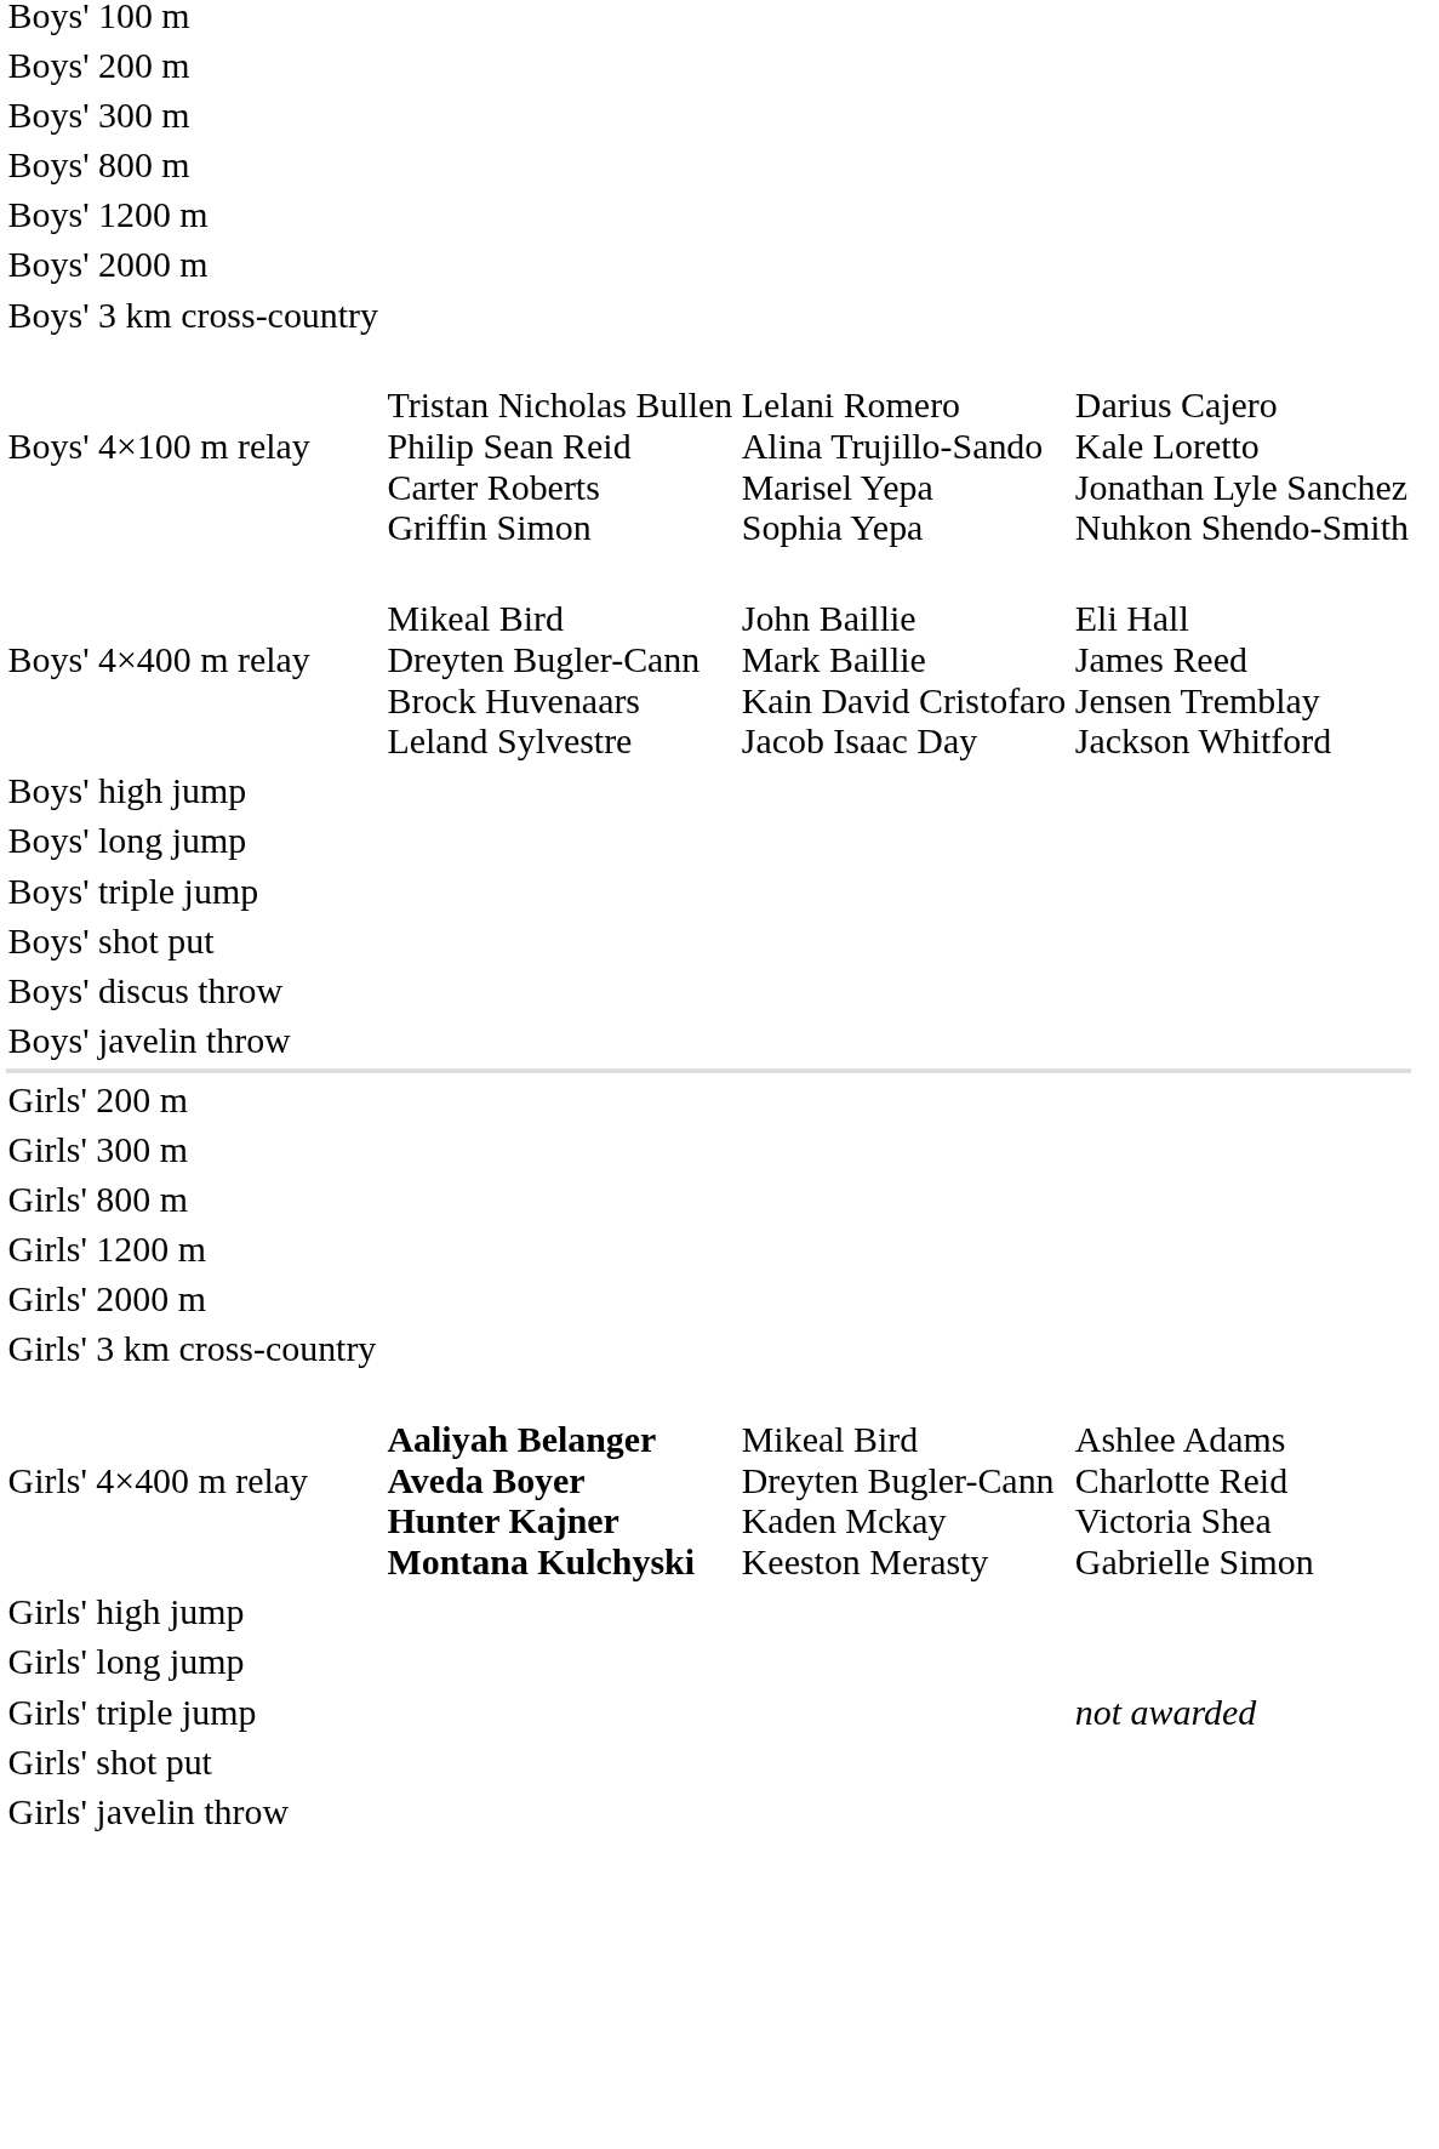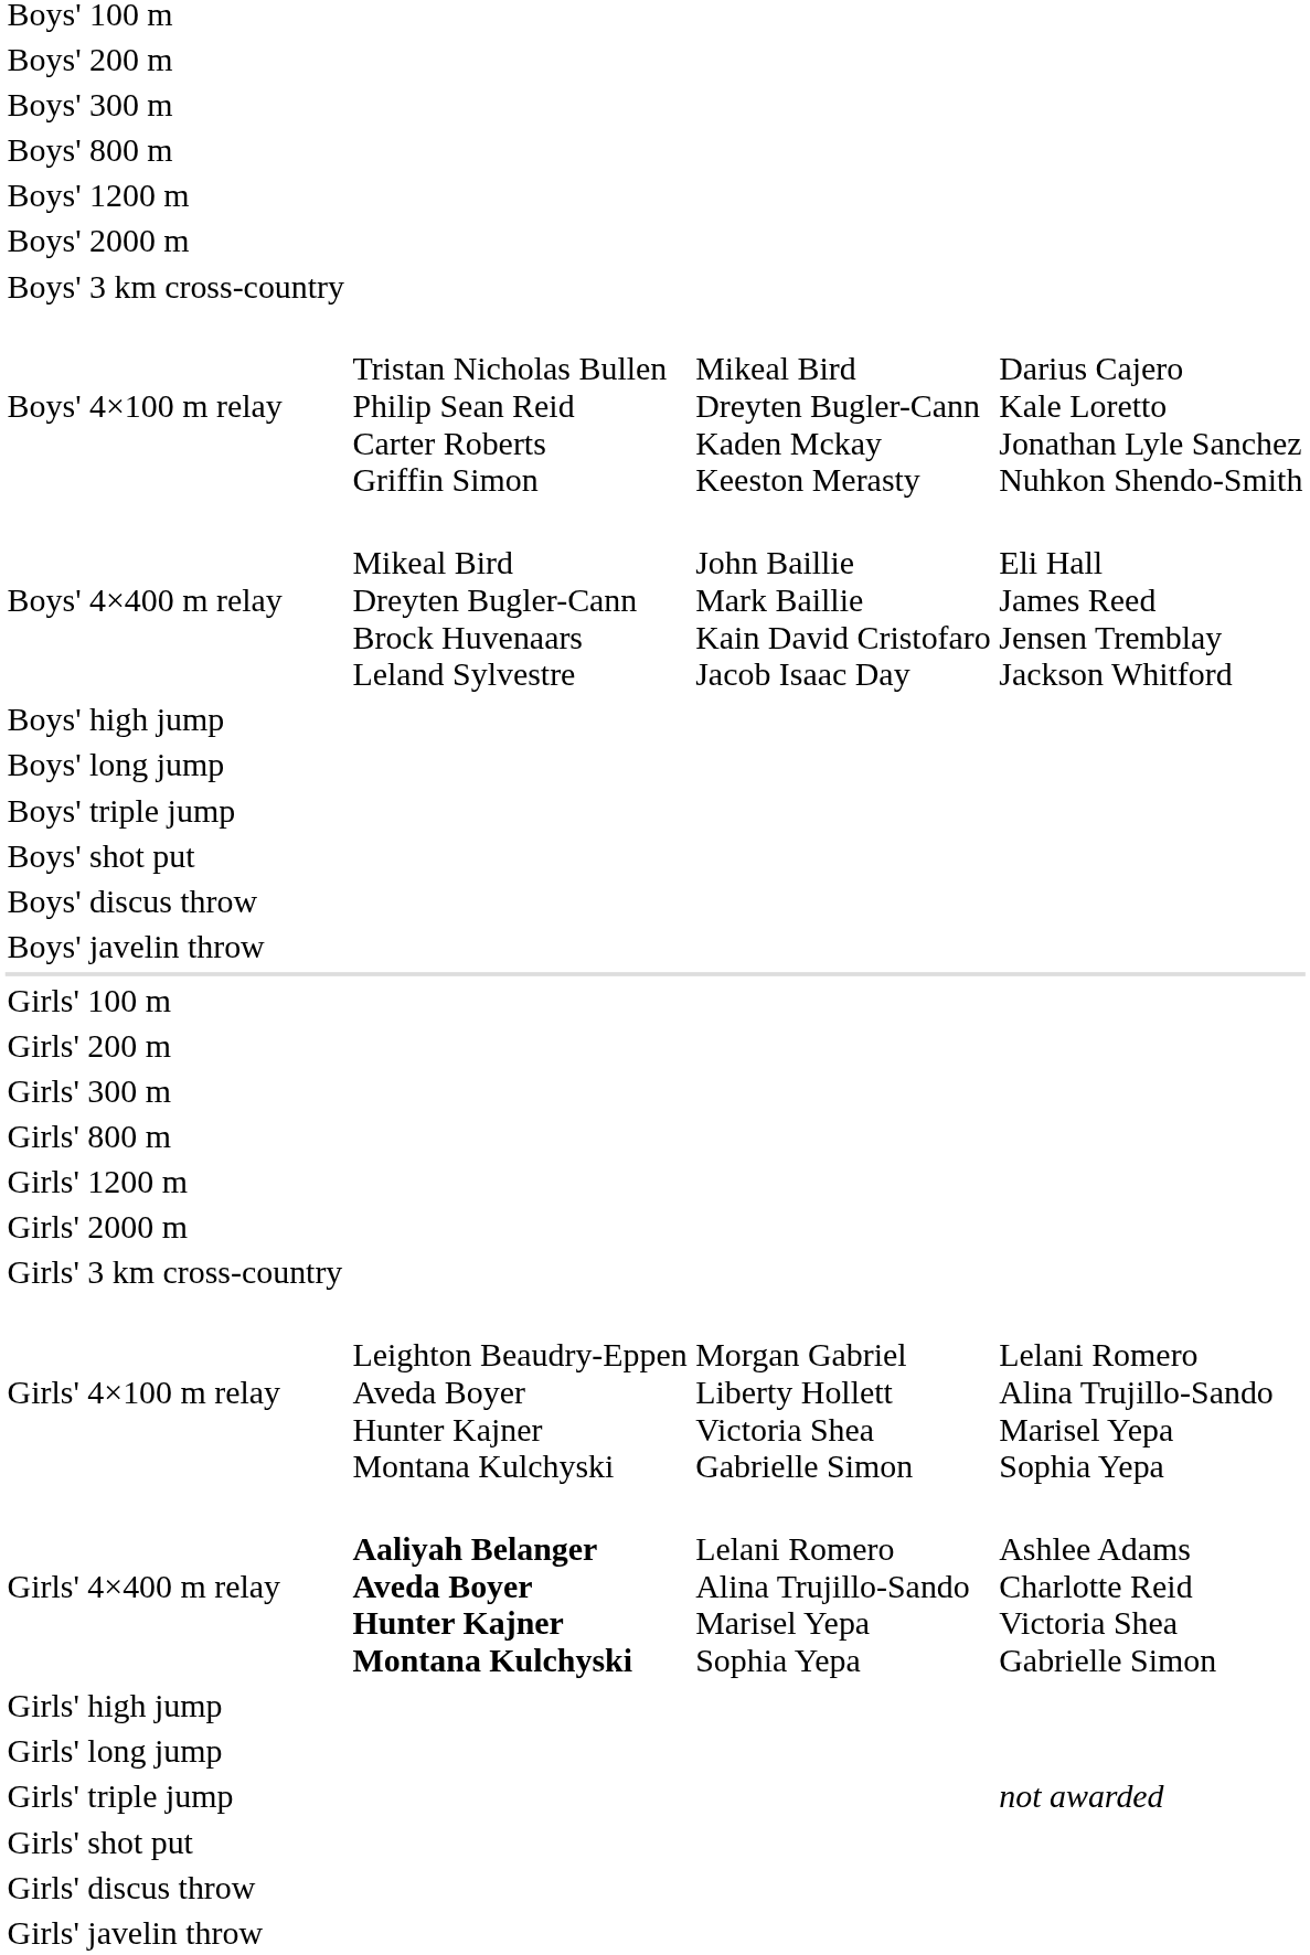Boys' 4×100 m relay | column 3: Lelani Romero Alina Trujillo-Sando Marisel Yepa Sophia Yepa -> Mikeal Bird Dreyten Bugler-Cann Kaden Mckay Keeston Merasty
+ row: Girls' 100 m
+ row: Girls' 4×100 m relay | Leighton Beaudry-Eppen Aveda Boyer Hunter Kajner Montana Kulchyski | Morgan Gabriel Liberty Hollett Victoria Shea Gabrielle Simon | Lelani Romero Alina Trujillo-Sando Marisel Yepa Sophia Yepa
Girls' 4×400 m relay | column 3: Mikeal Bird Dreyten Bugler-Cann Kaden Mckay Keeston Merasty -> Lelani Romero Alina Trujillo-Sando Marisel Yepa Sophia Yepa
+ row: Girls' discus throw
